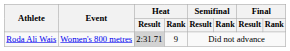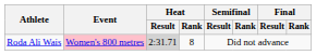Roda Ali Wais | Event: no background -> pink background
Roda Ali Wais | Heat / Rank: 9 -> 8
